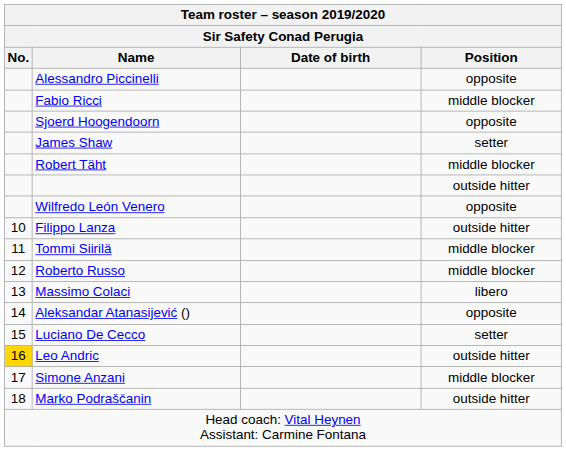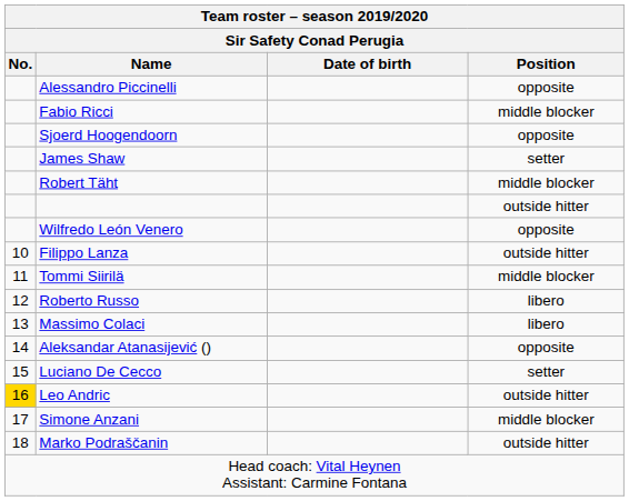Roberto Russo | Position: middle blocker -> libero
